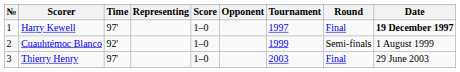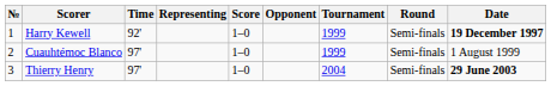Harry Kewell | Time: 97' -> 92'
Harry Kewell | Tournament: 1997 -> 1999
Harry Kewell | Round: Final -> Semi-finals
Cuauhtémoc Blanco | Time: 92' -> 97'
Thierry Henry | Tournament: 2003 -> 2004
Thierry Henry | Round: Final -> Semi-finals
Thierry Henry | Date: normal -> bold
